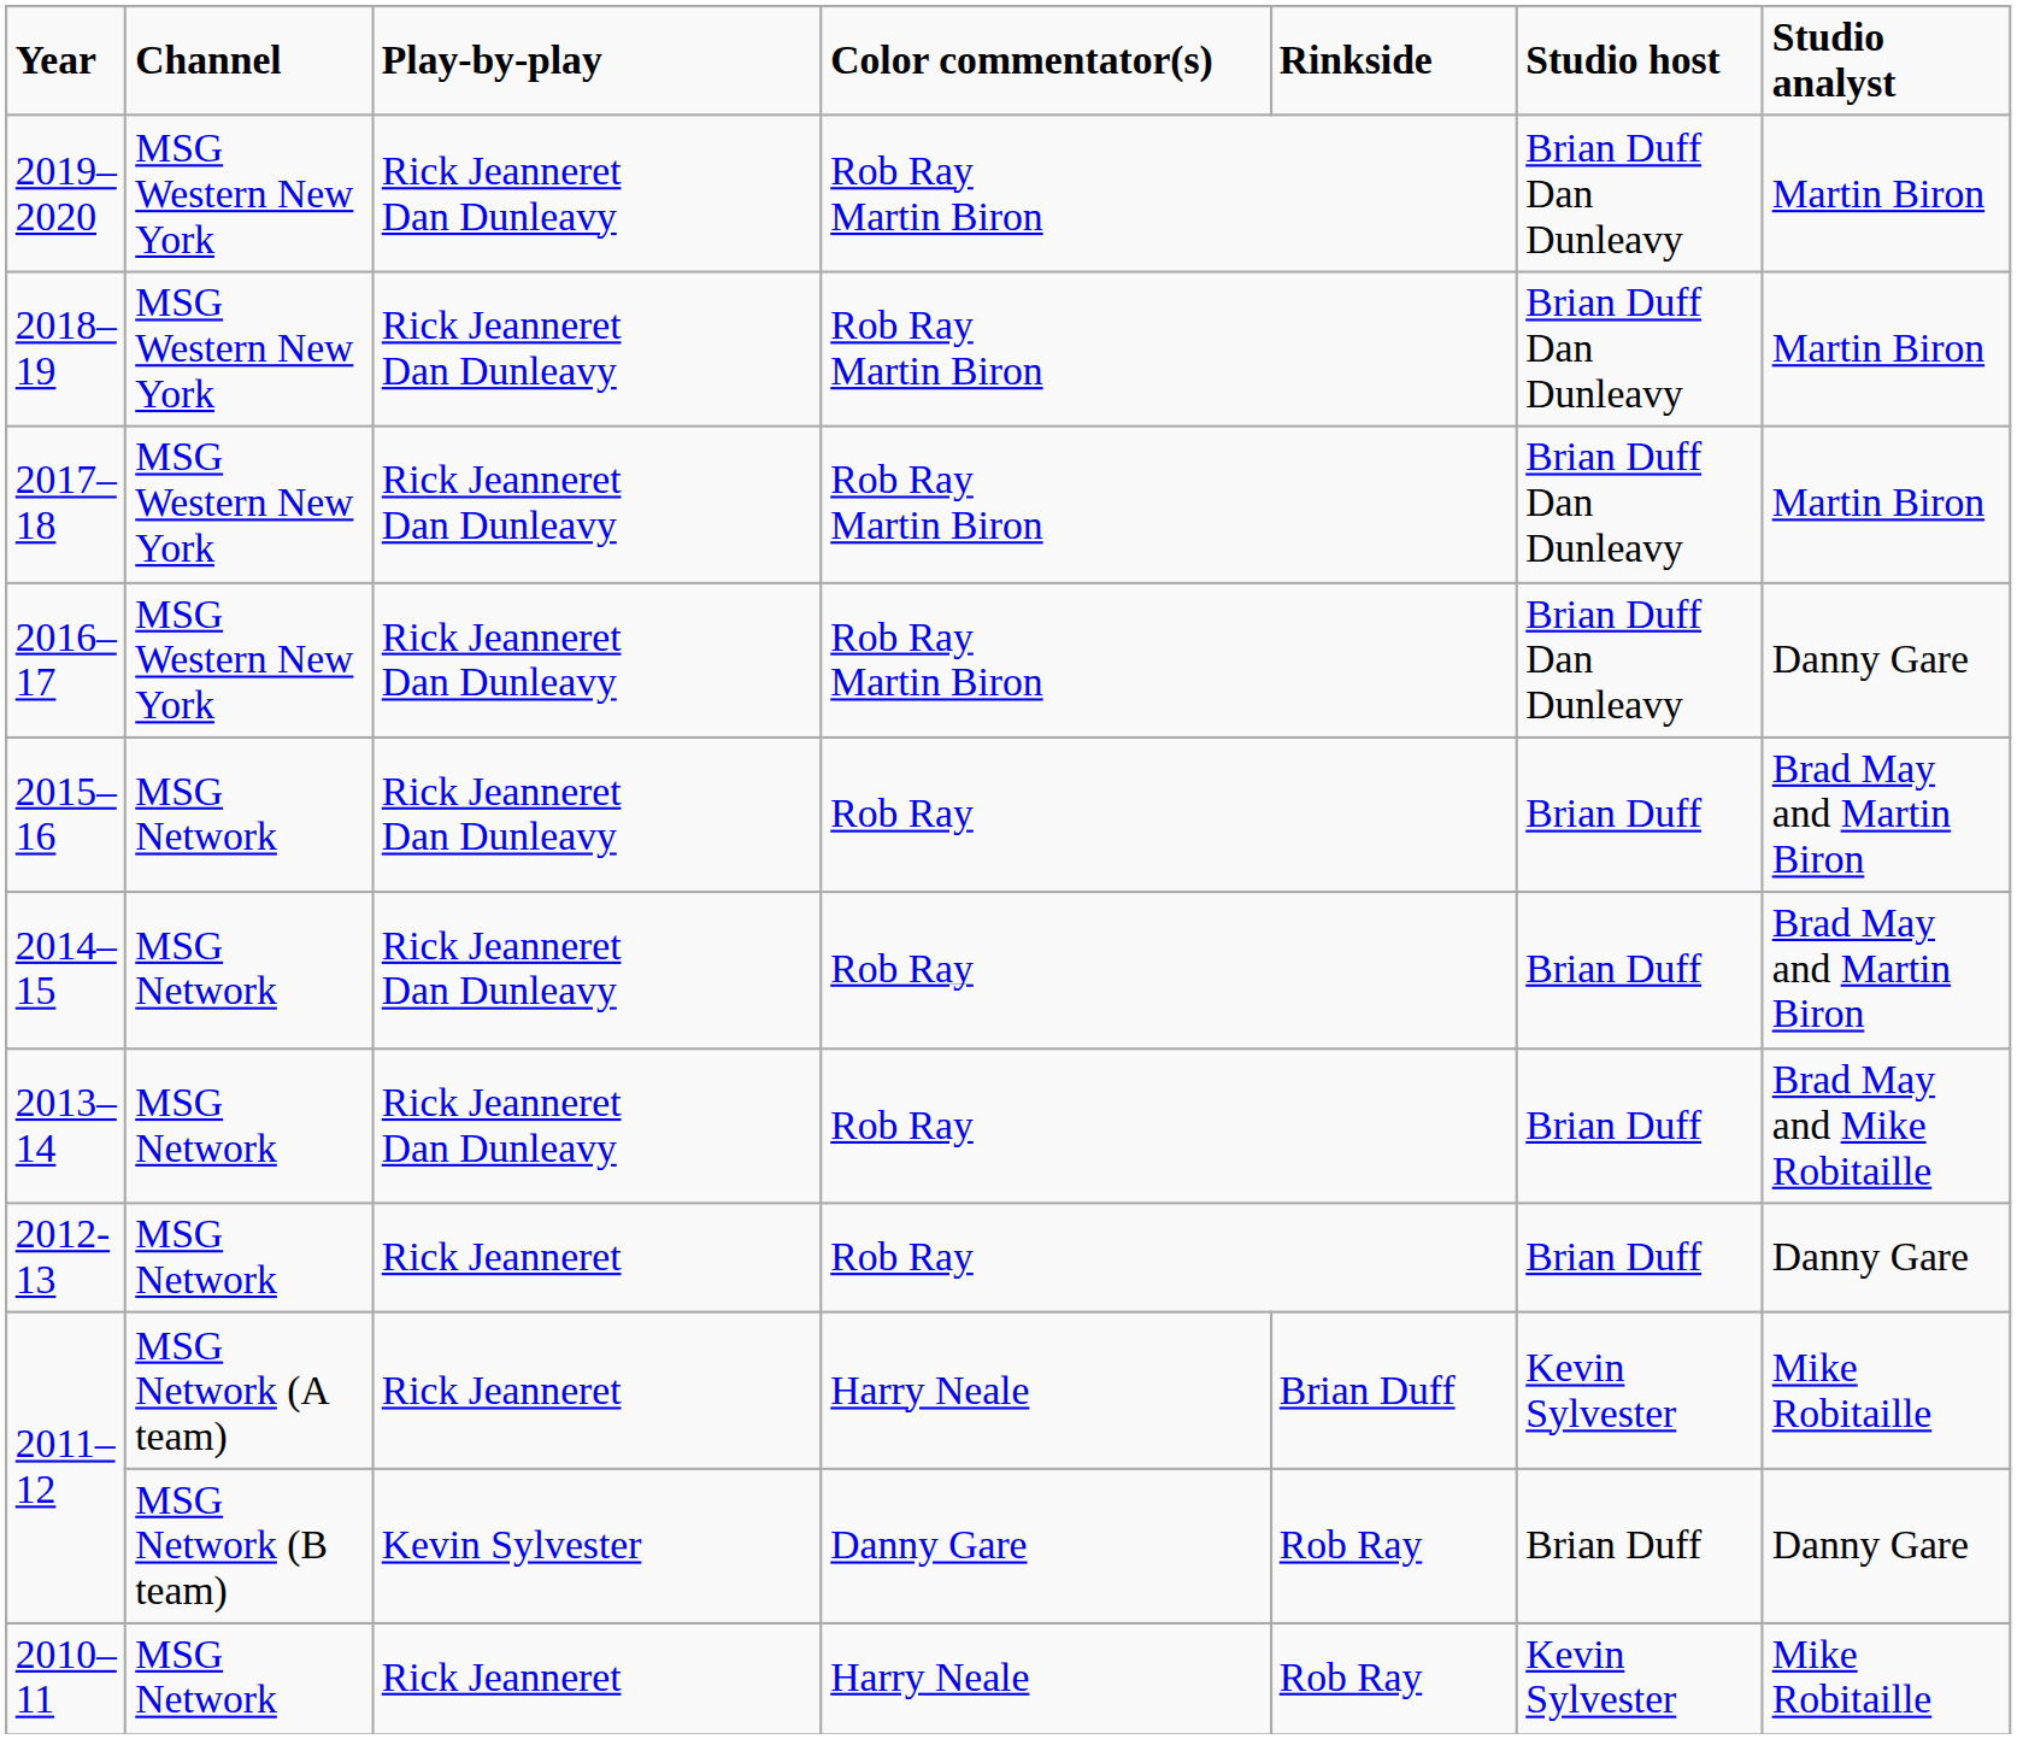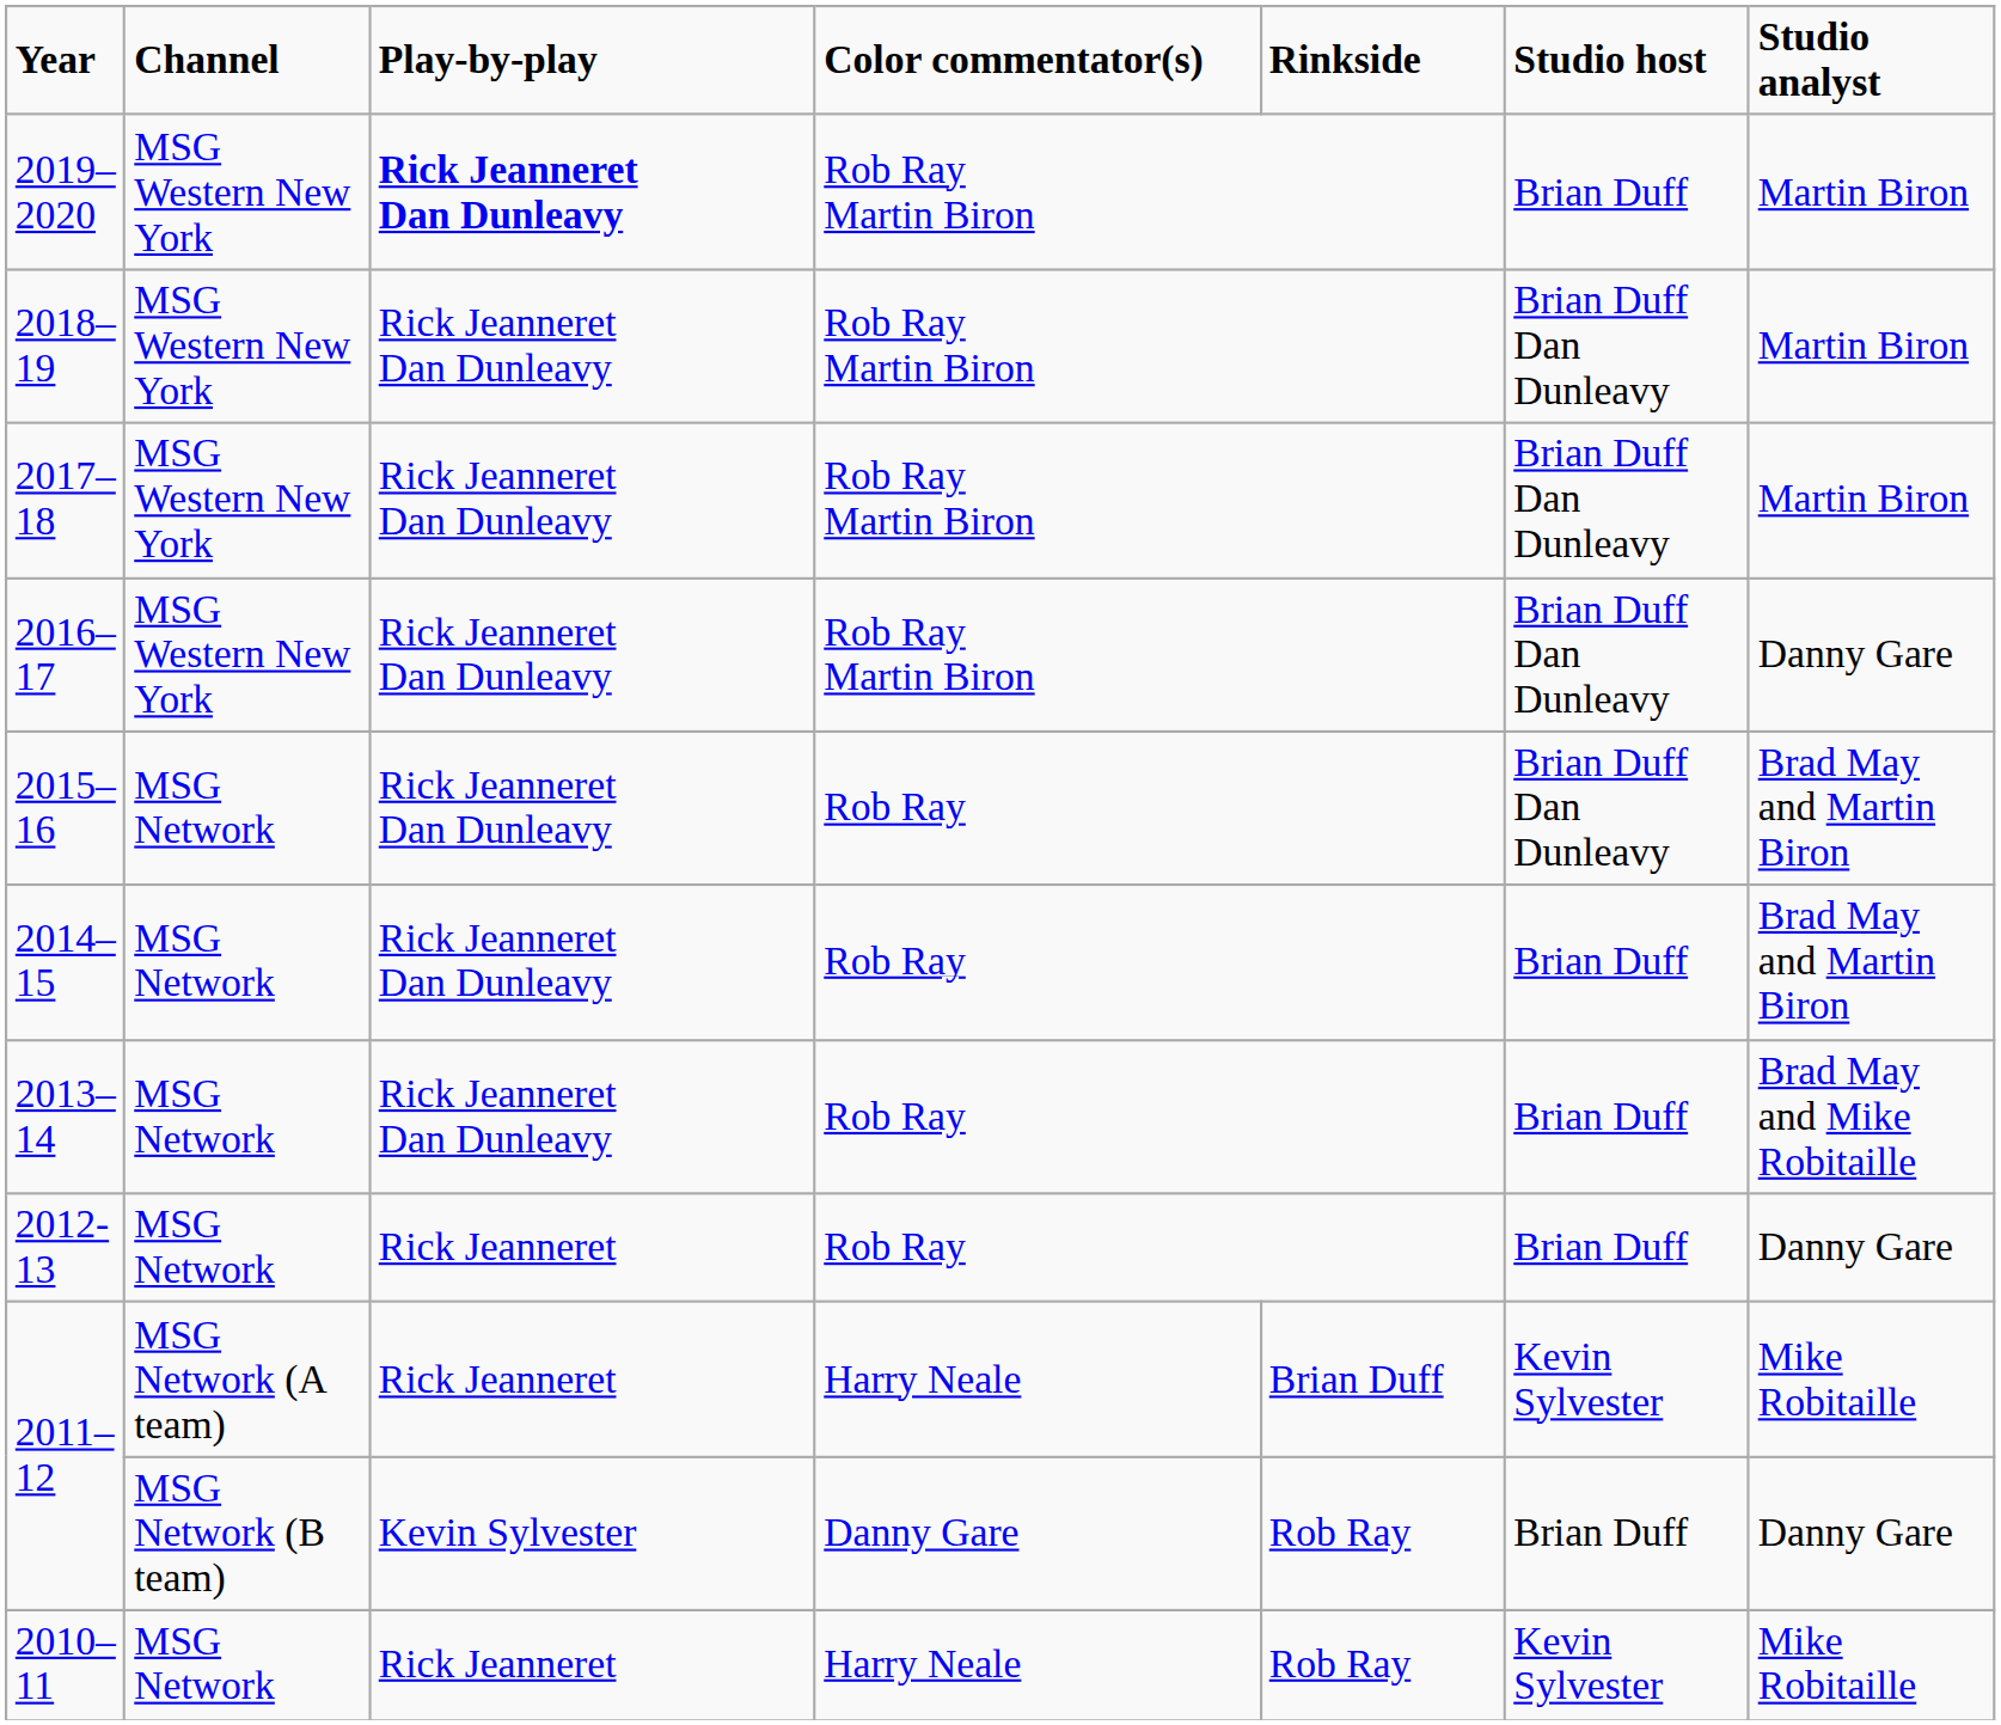2019–2020 | Play-by-play: normal -> bold
2019–2020 | Studio host: Brian Duff Dan Dunleavy -> Brian Duff
2015–16 | Studio host: Brian Duff -> Brian Duff Dan Dunleavy
